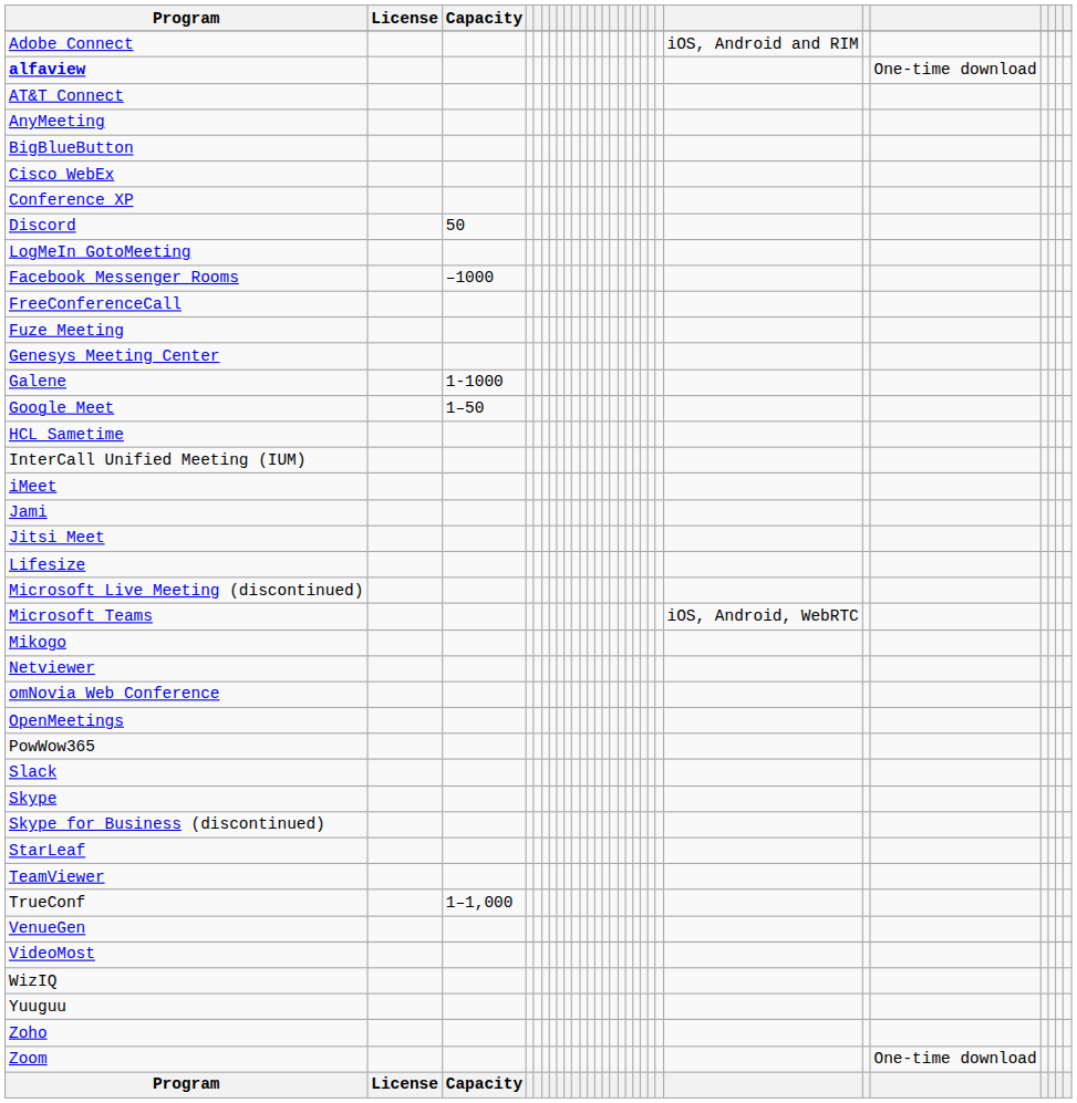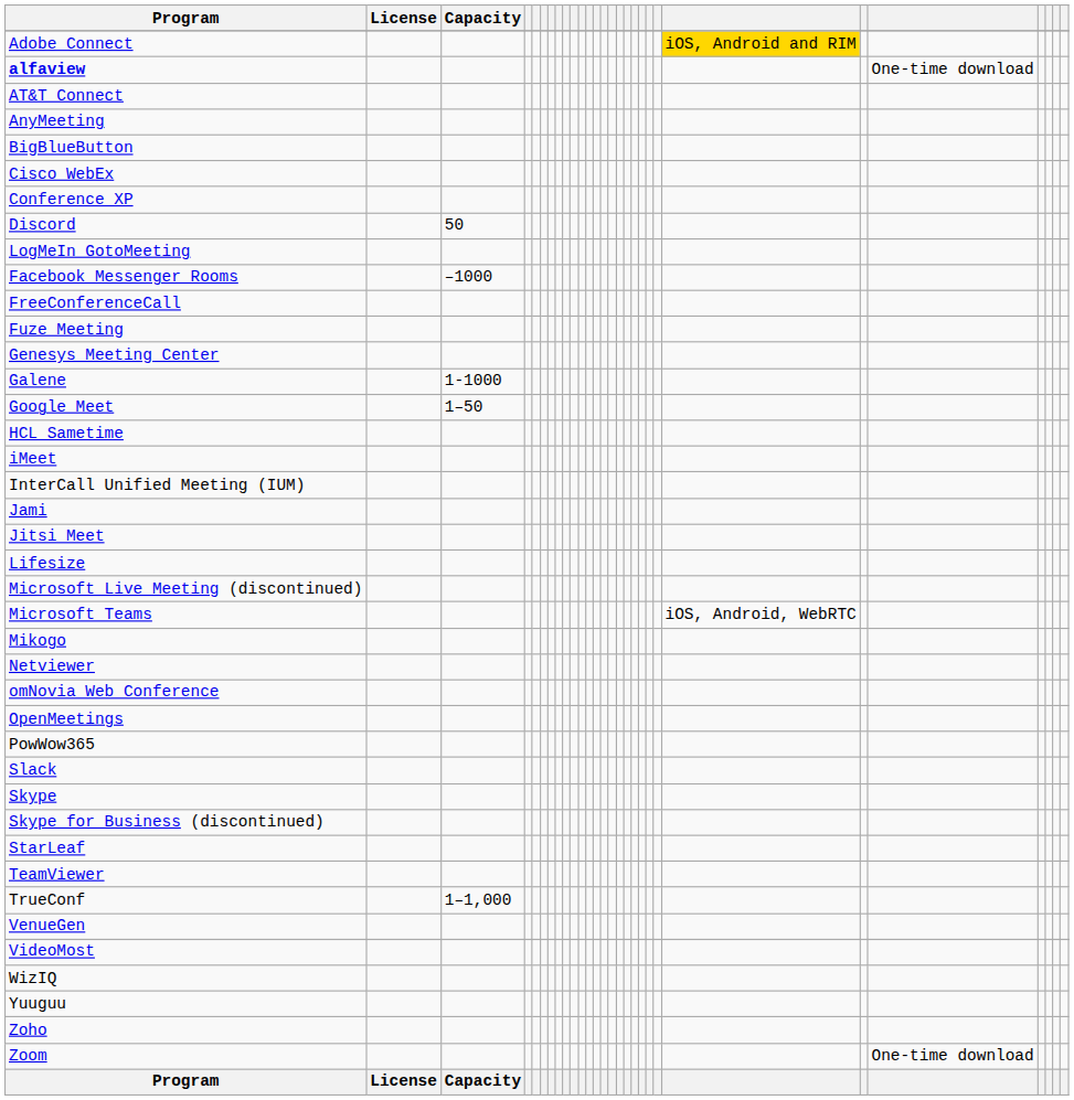Adobe Connect | column 22: no background -> gold background
rows swapped: iMeet <-> InterCall Unified Meeting (IUM)
